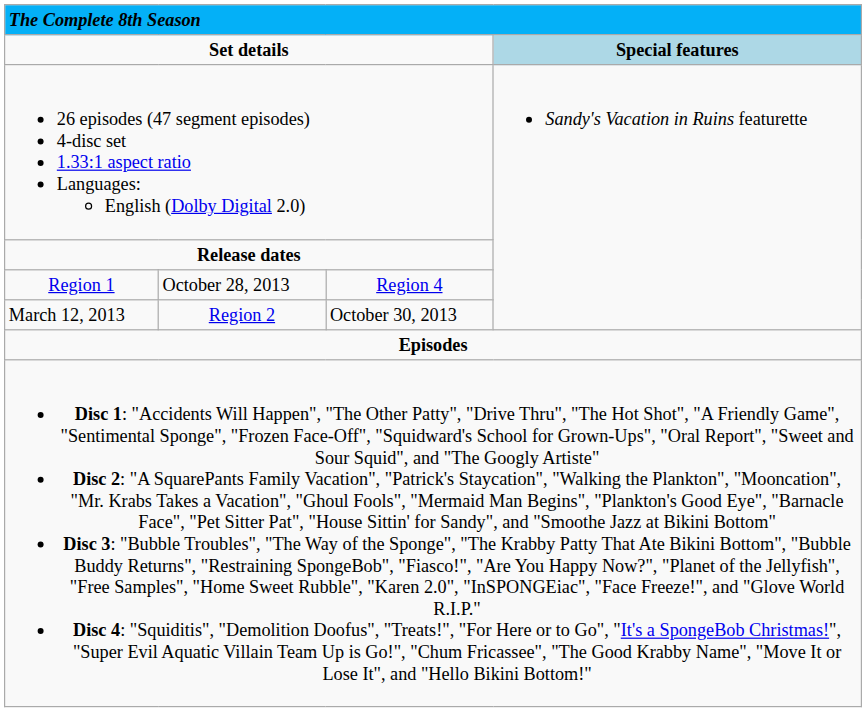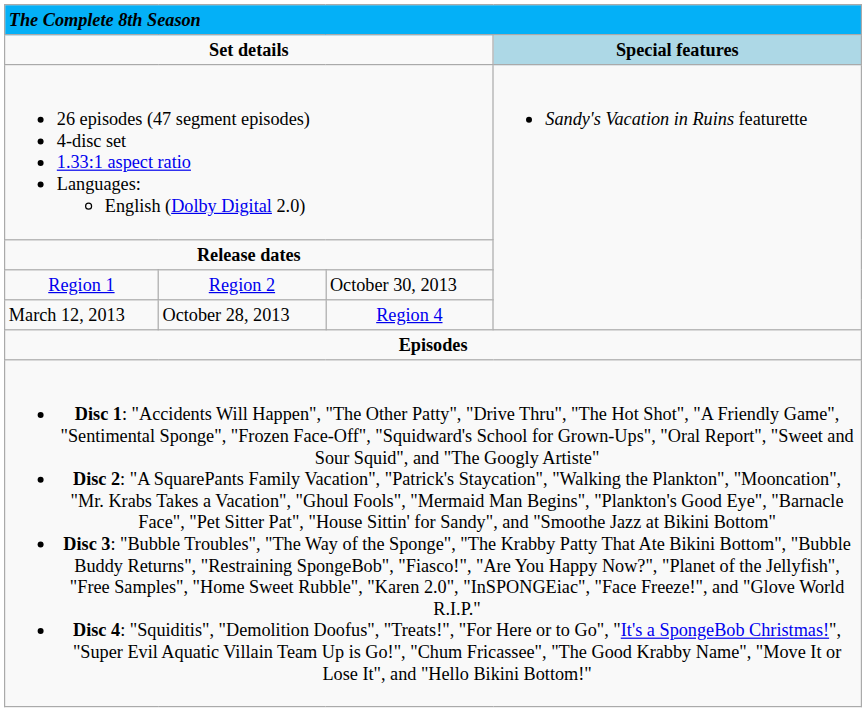Region 1 | column 2: October 28, 2013 -> Region 2
Region 1 | column 3: Region 4 -> October 30, 2013
March 12, 2013 | column 2: Region 2 -> October 28, 2013
March 12, 2013 | column 3: October 30, 2013 -> Region 4
